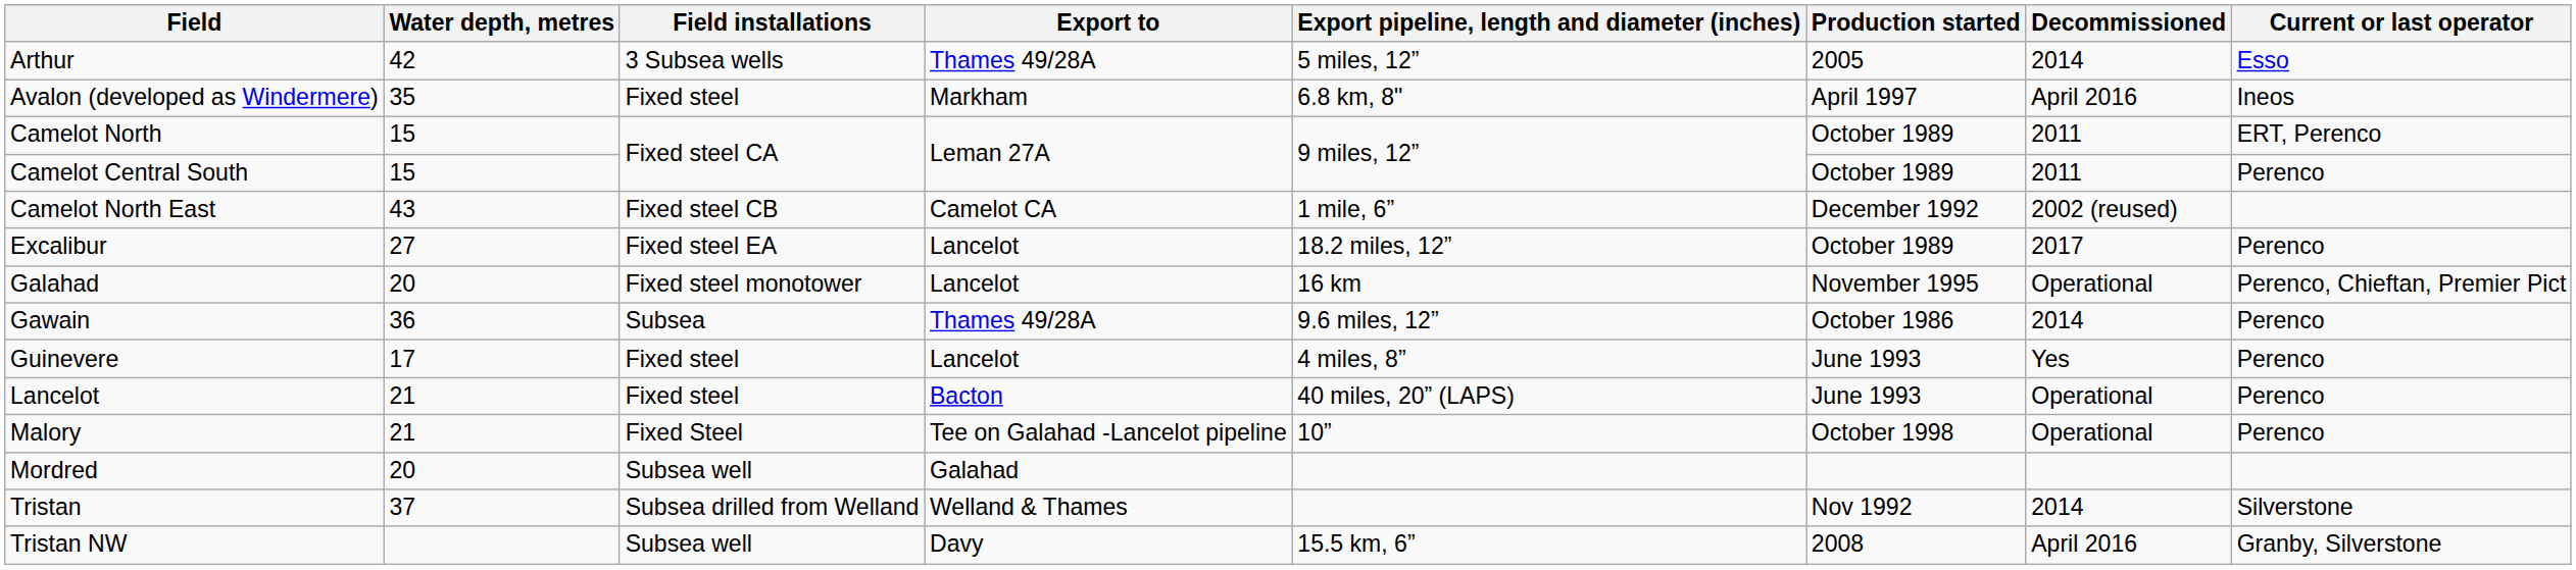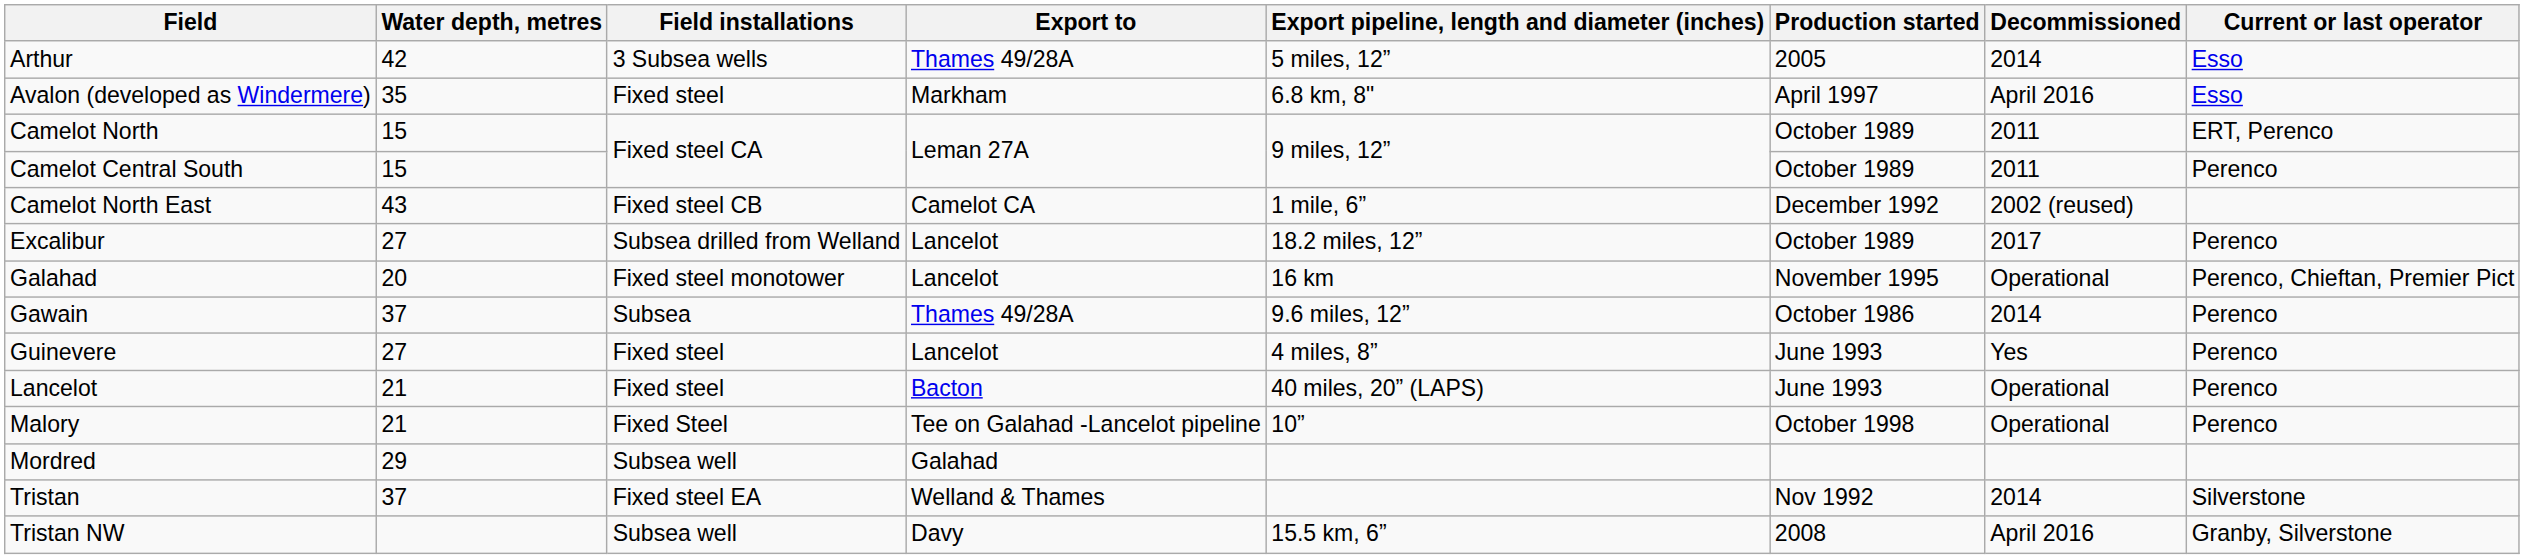Avalon (developed as Windermere) | Current or last operator: Ineos -> Esso
Excalibur | Field installations: Fixed steel EA -> Subsea drilled from Welland
Gawain | Water depth, metres: 36 -> 37
Guinevere | Water depth, metres: 17 -> 27
Mordred | Water depth, metres: 20 -> 29
Tristan | Field installations: Subsea drilled from Welland -> Fixed steel EA
